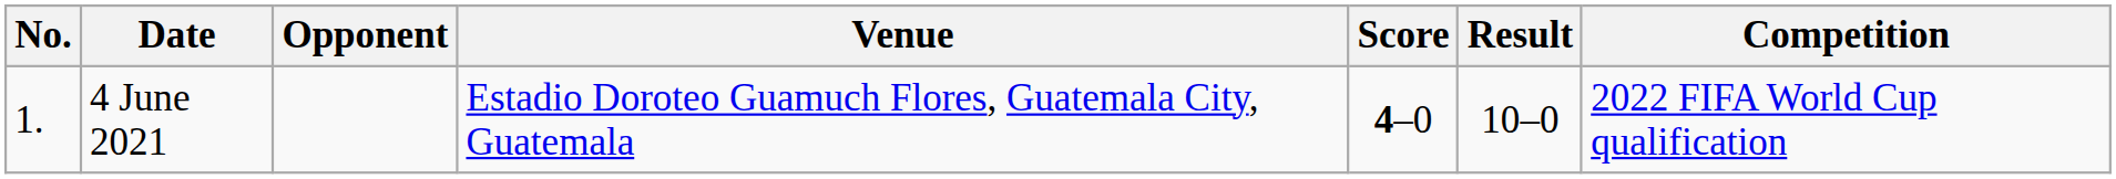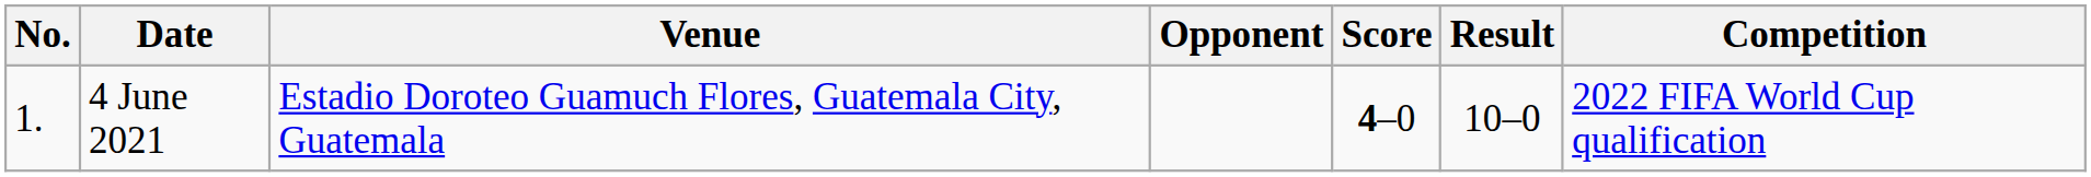columns swapped: Venue <-> Opponent
